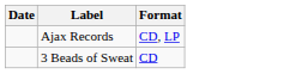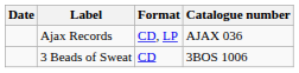+ column: Catalogue number | AJAX 036 | 3BOS 1006
